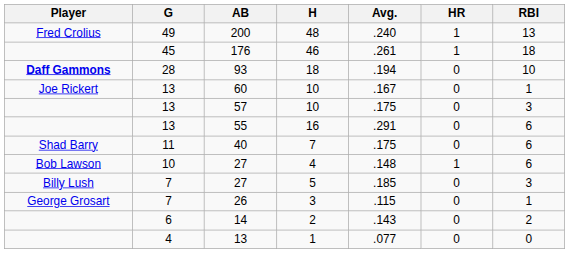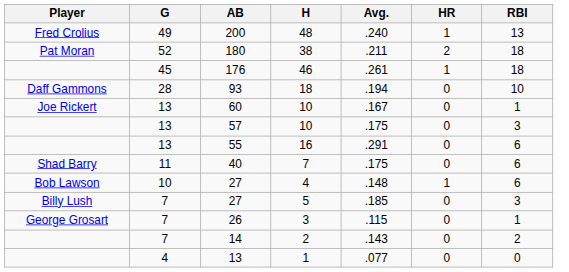+ row: Pat Moran | 52 | 180 | 38 | .211 | 2 | 18
93 | Player: bold -> normal
14 | G: 6 -> 7
